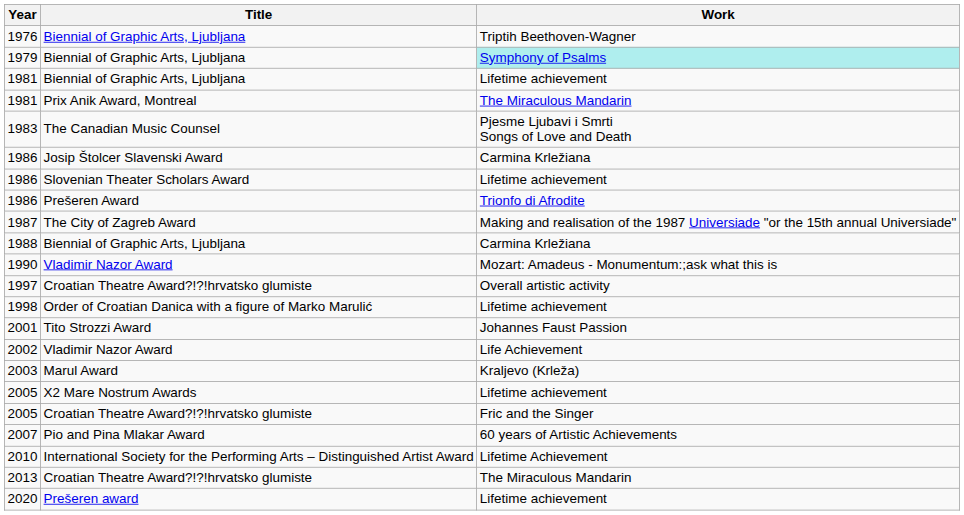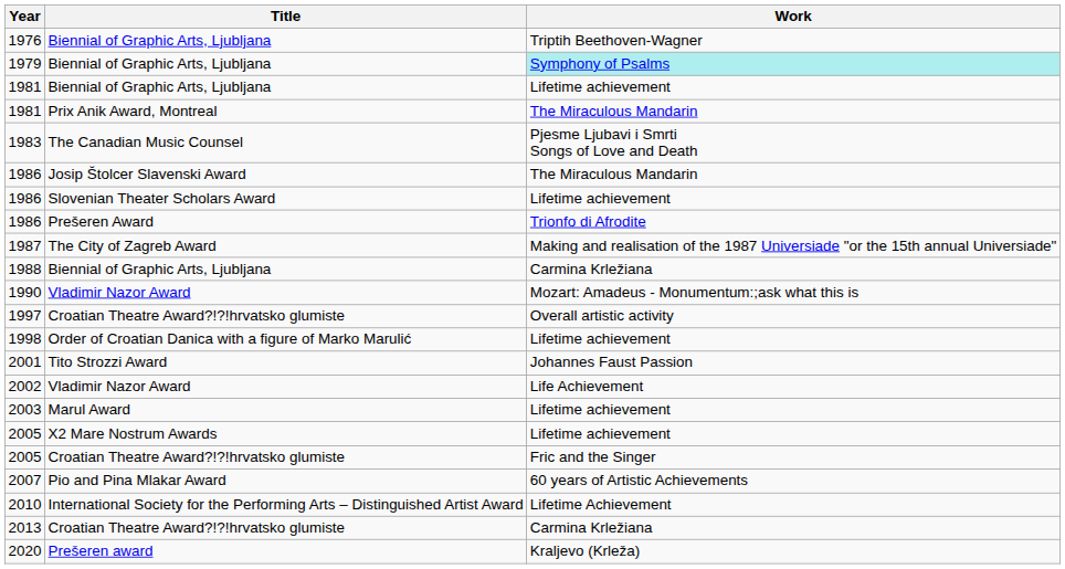1986 / Josip Štolcer Slavenski Award | Work: Carmina Krležiana -> The Miraculous Mandarin
2003 | Work: Kraljevo (Krleža) -> Lifetime achievement
2013 | Work: The Miraculous Mandarin -> Carmina Krležiana
2020 | Work: Lifetime achievement -> Kraljevo (Krleža)
